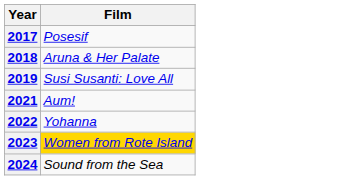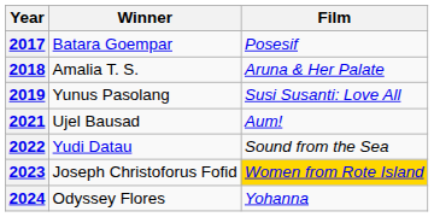+ column: Winner | Batara Goempar | Amalia T. S. | Yunus Pasolang | Ujel Bausad | Yudi Datau | Joseph Christoforus Fofid | Odyssey Flores
2022 | Film: Yohanna -> Sound from the Sea
2024 | Film: Sound from the Sea -> Yohanna
